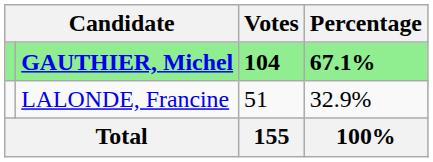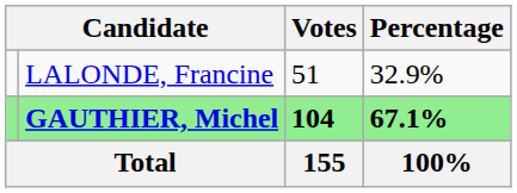rows swapped: GAUTHIER, Michel <-> LALONDE, Francine
